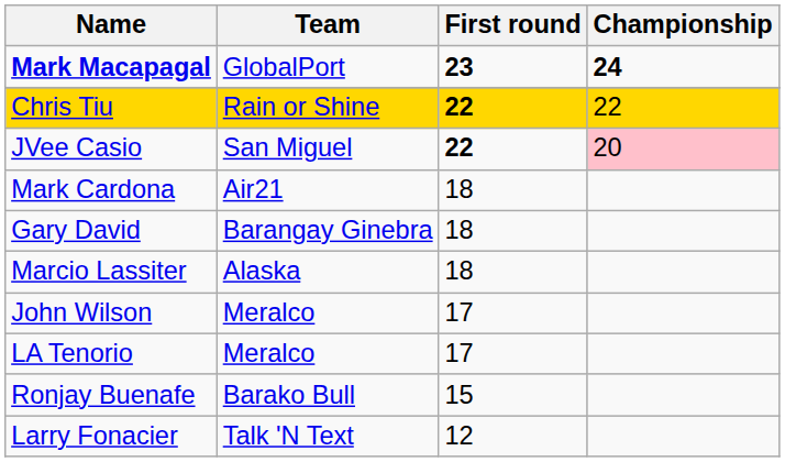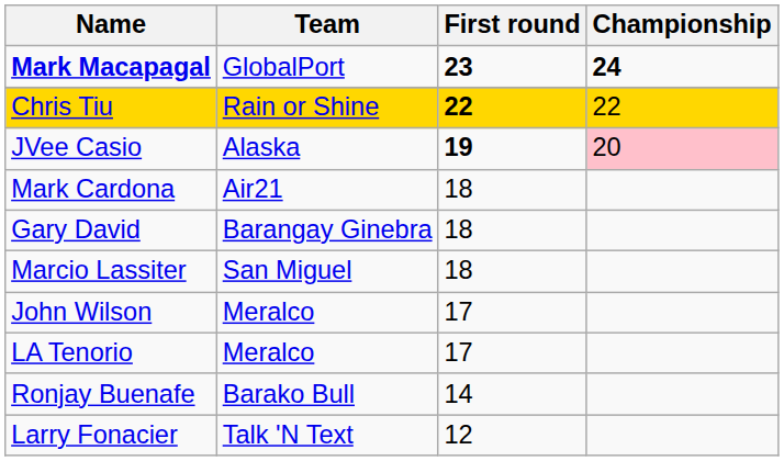JVee Casio | Team: San Miguel -> Alaska
JVee Casio | First round: 22 -> 19
Marcio Lassiter | Team: Alaska -> San Miguel
Ronjay Buenafe | First round: 15 -> 14
